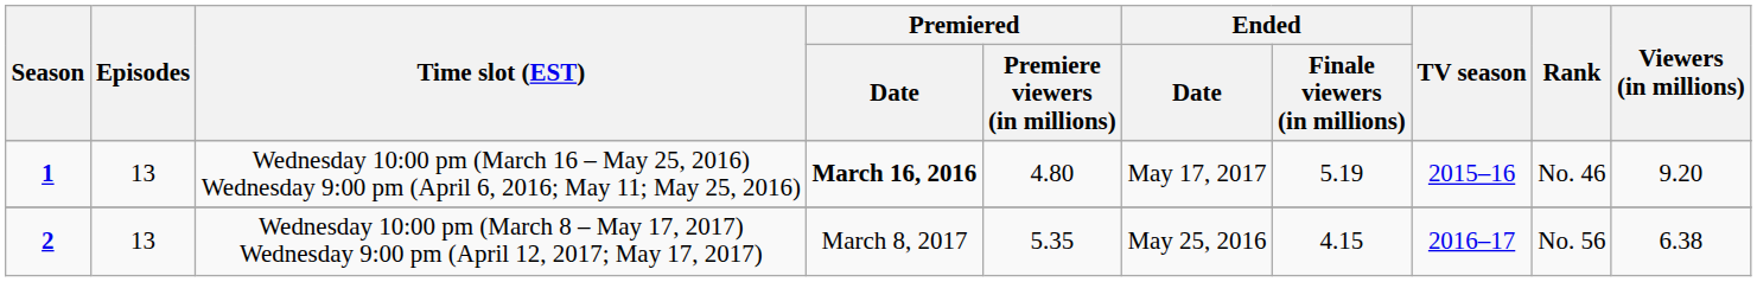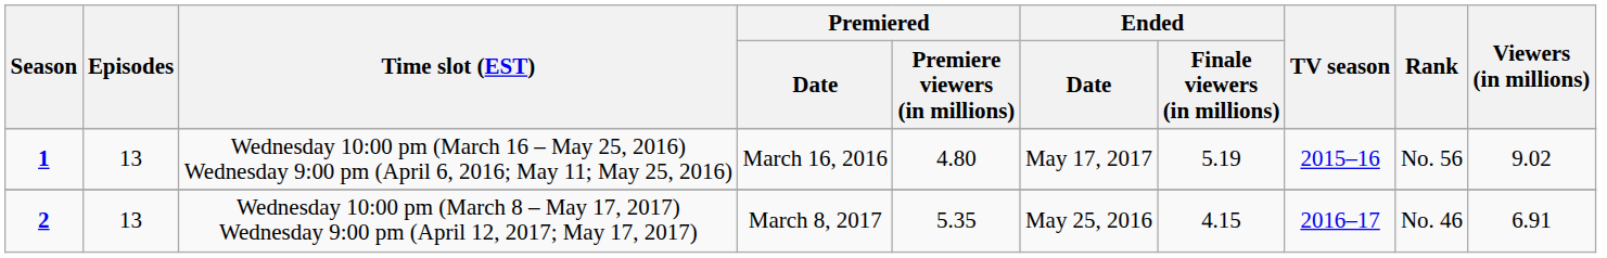1 | Premiered / Date: bold -> normal
1 | Rank: No. 46 -> No. 56
1 | Viewers (in millions): 9.20 -> 9.02
2 | Rank: No. 56 -> No. 46
2 | Viewers (in millions): 6.38 -> 6.91
